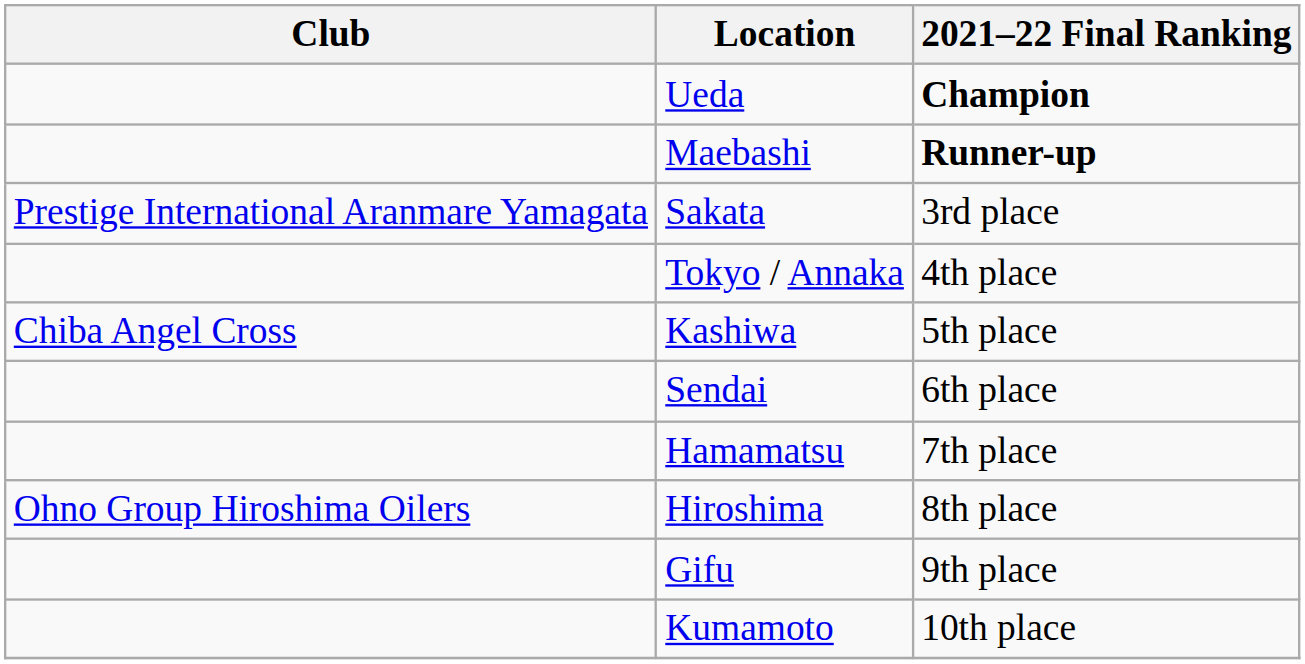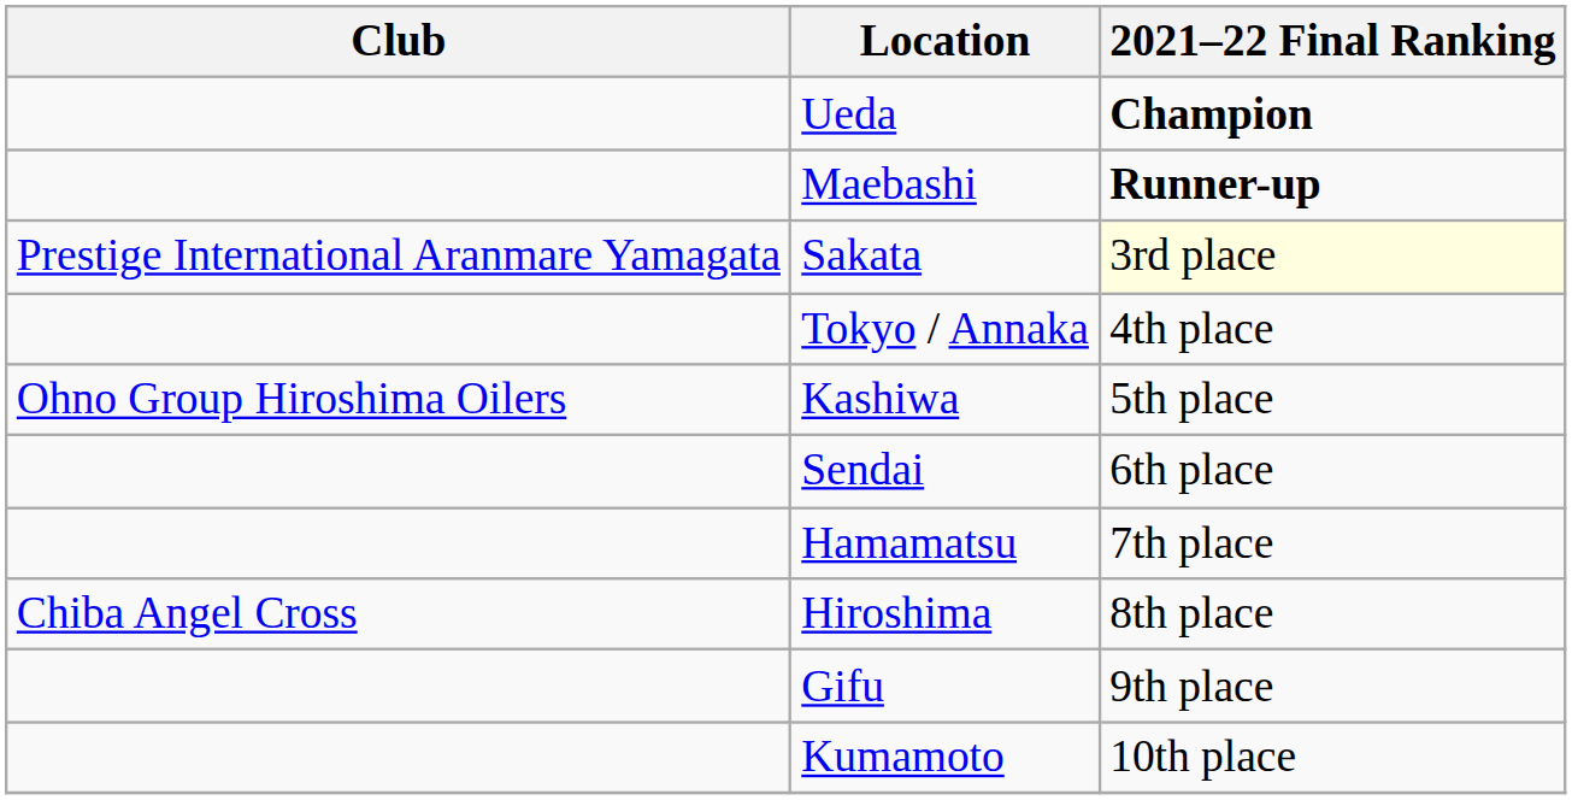Sakata | 2021–22 Final Ranking: no background -> lightyellow background
Kashiwa | Club: Chiba Angel Cross -> Ohno Group Hiroshima Oilers
Hiroshima | Club: Ohno Group Hiroshima Oilers -> Chiba Angel Cross
